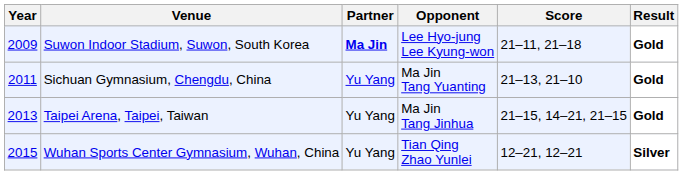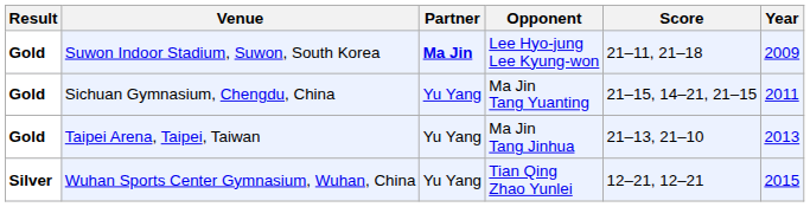columns swapped: Year <-> Result
Sichuan Gymnasium, Chengdu, China | Score: 21–13, 21–10 -> 21–15, 14–21, 21–15
Taipei Arena, Taipei, Taiwan | Score: 21–15, 14–21, 21–15 -> 21–13, 21–10
